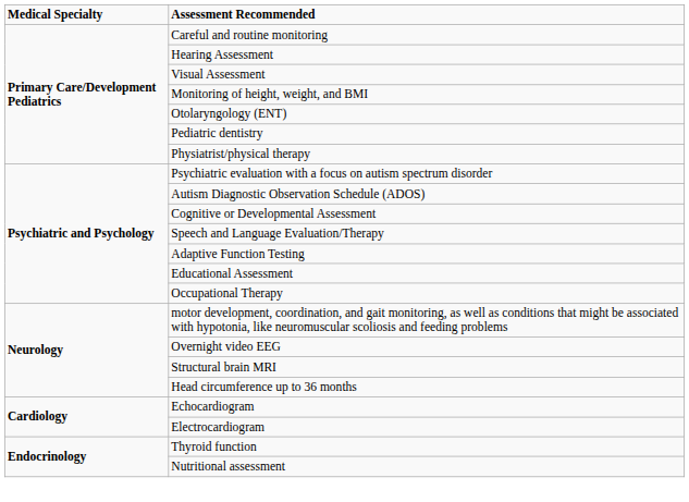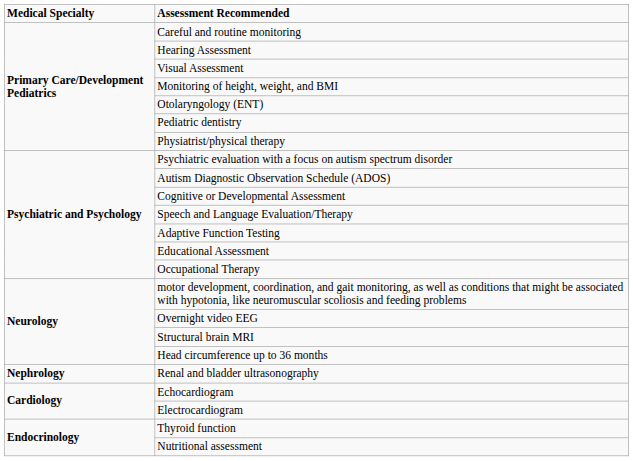+ row: Nephrology | Renal and bladder ultrasonography
